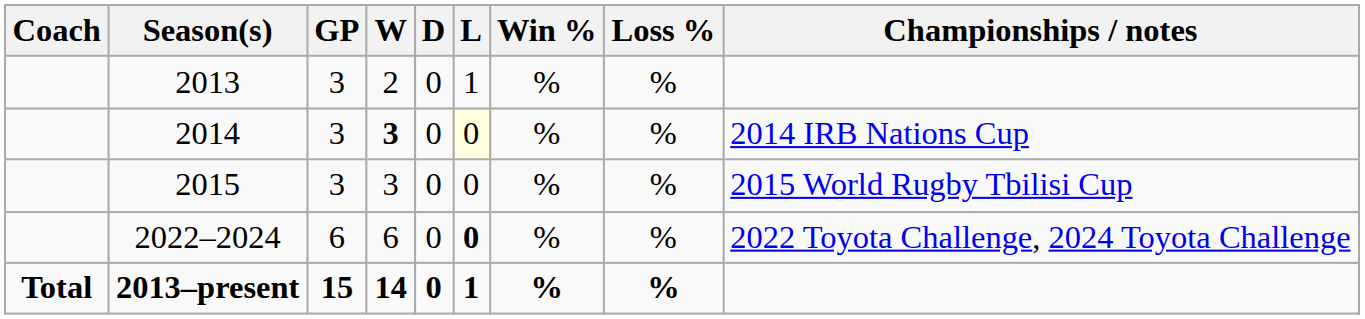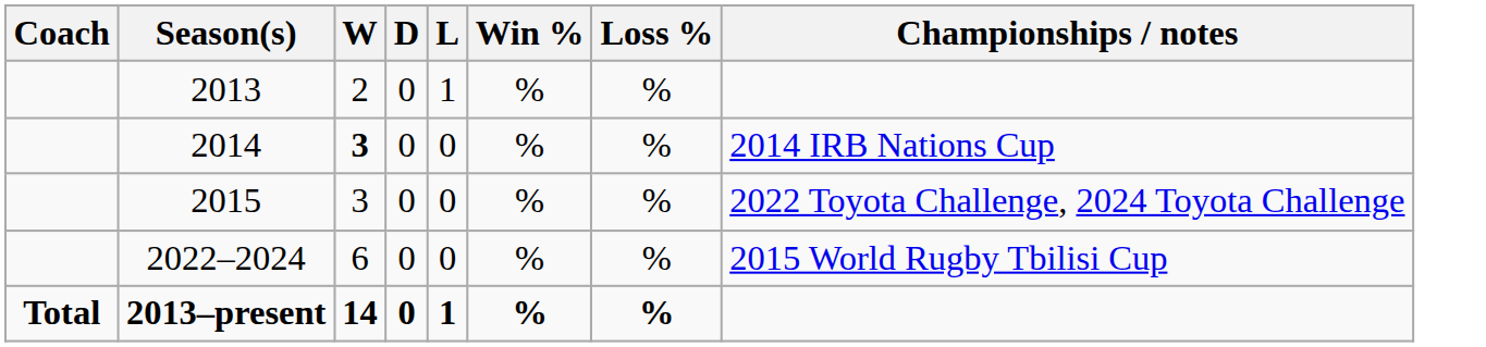- column: GP | 3 | 3 | 3 | 6 | 15
2014 | L: lightyellow background -> no background
2015 | Championships / notes: 2015 World Rugby Tbilisi Cup -> 2022 Toyota Challenge, 2024 Toyota Challenge
2022–2024 | L: bold -> normal
2022–2024 | Championships / notes: 2022 Toyota Challenge, 2024 Toyota Challenge -> 2015 World Rugby Tbilisi Cup
